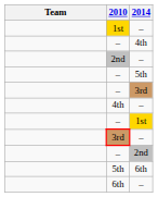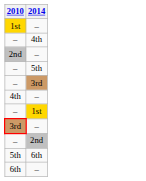- column: Team
